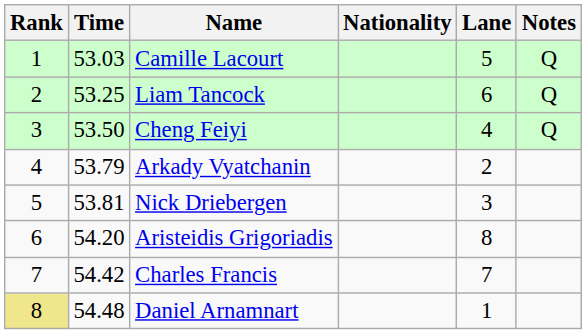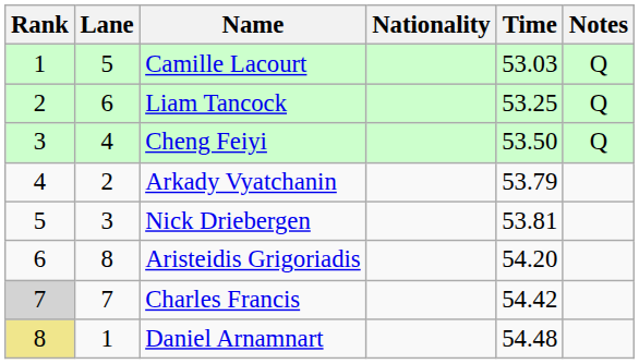columns swapped: Lane <-> Time
Charles Francis | Rank: no background -> lightgrey background
